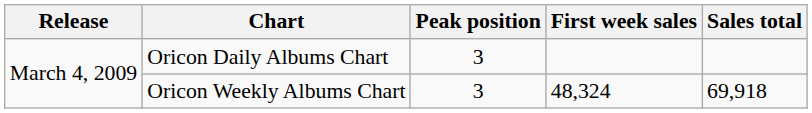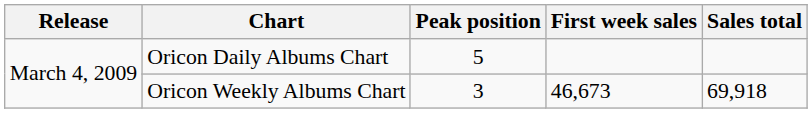Oricon Daily Albums Chart | Peak position: 3 -> 5
Oricon Weekly Albums Chart | First week sales: 48,324 -> 46,673
